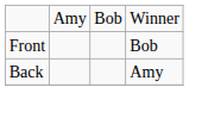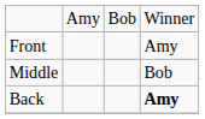Front | column 4: Bob -> Amy
+ row: Middle | Bob
Back | column 4: normal -> bold
